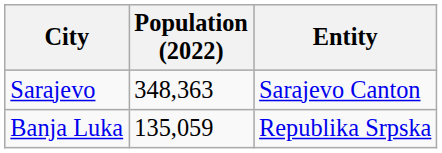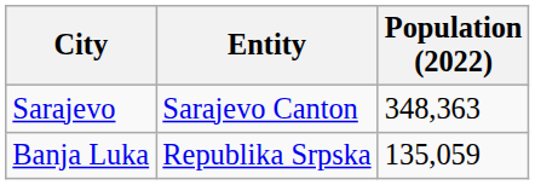columns swapped: Entity <-> Population (2022)
